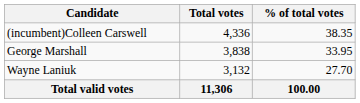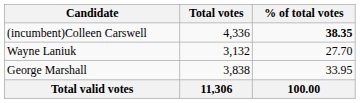(incumbent)Colleen Carswell | % of total votes: normal -> bold
rows swapped: George Marshall <-> Wayne Laniuk
